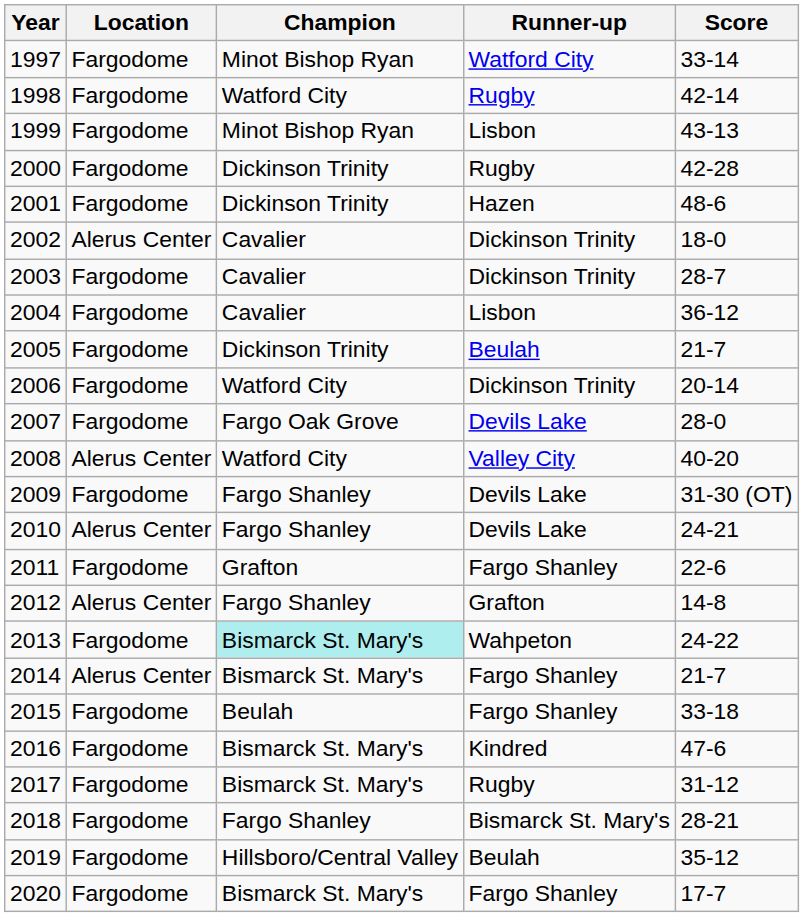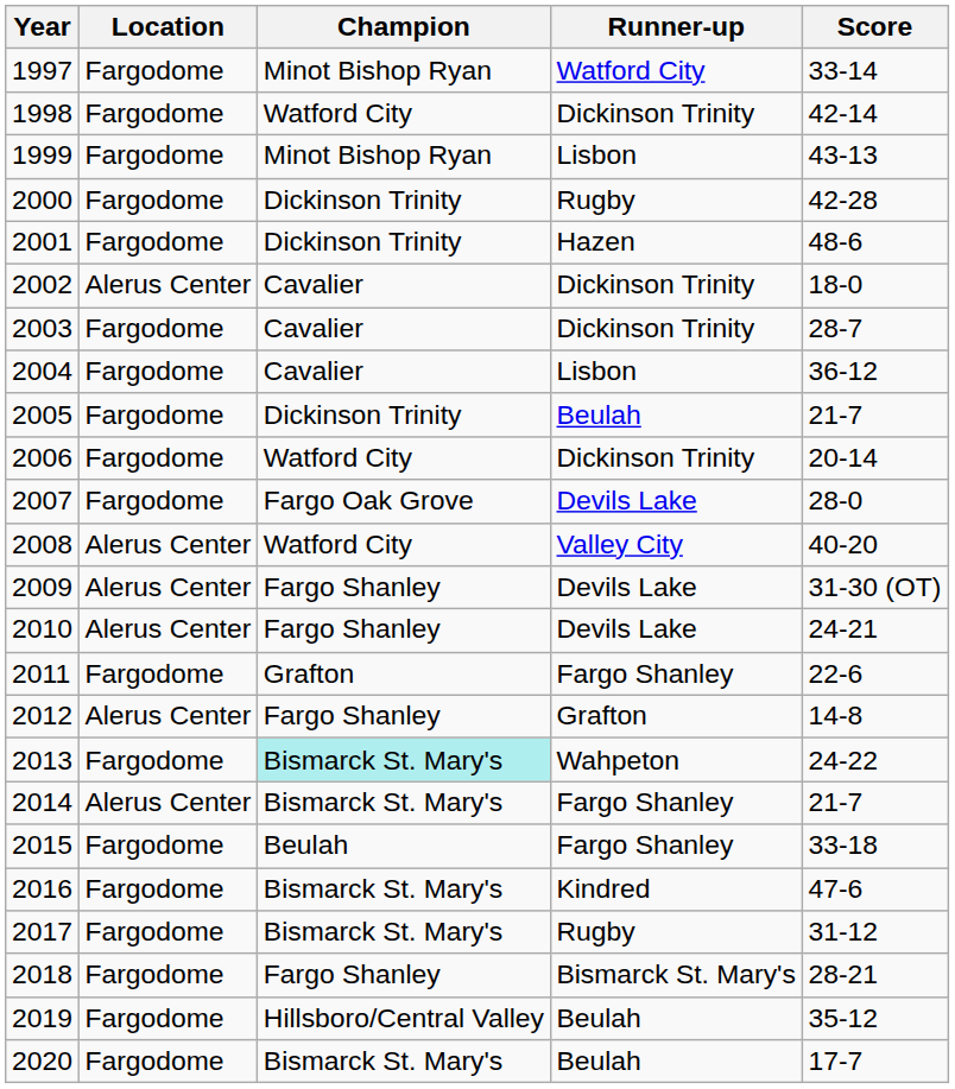1998 | Runner-up: Rugby -> Dickinson Trinity
2009 | Location: Fargodome -> Alerus Center
2020 | Runner-up: Fargo Shanley -> Beulah
